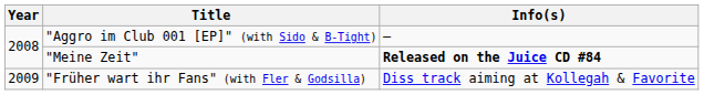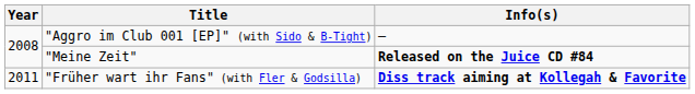"Früher wart ihr Fans" (with Fler & Godsilla) | Year: 2009 -> 2011
"Früher wart ihr Fans" (with Fler & Godsilla) | Info(s): normal -> bold
